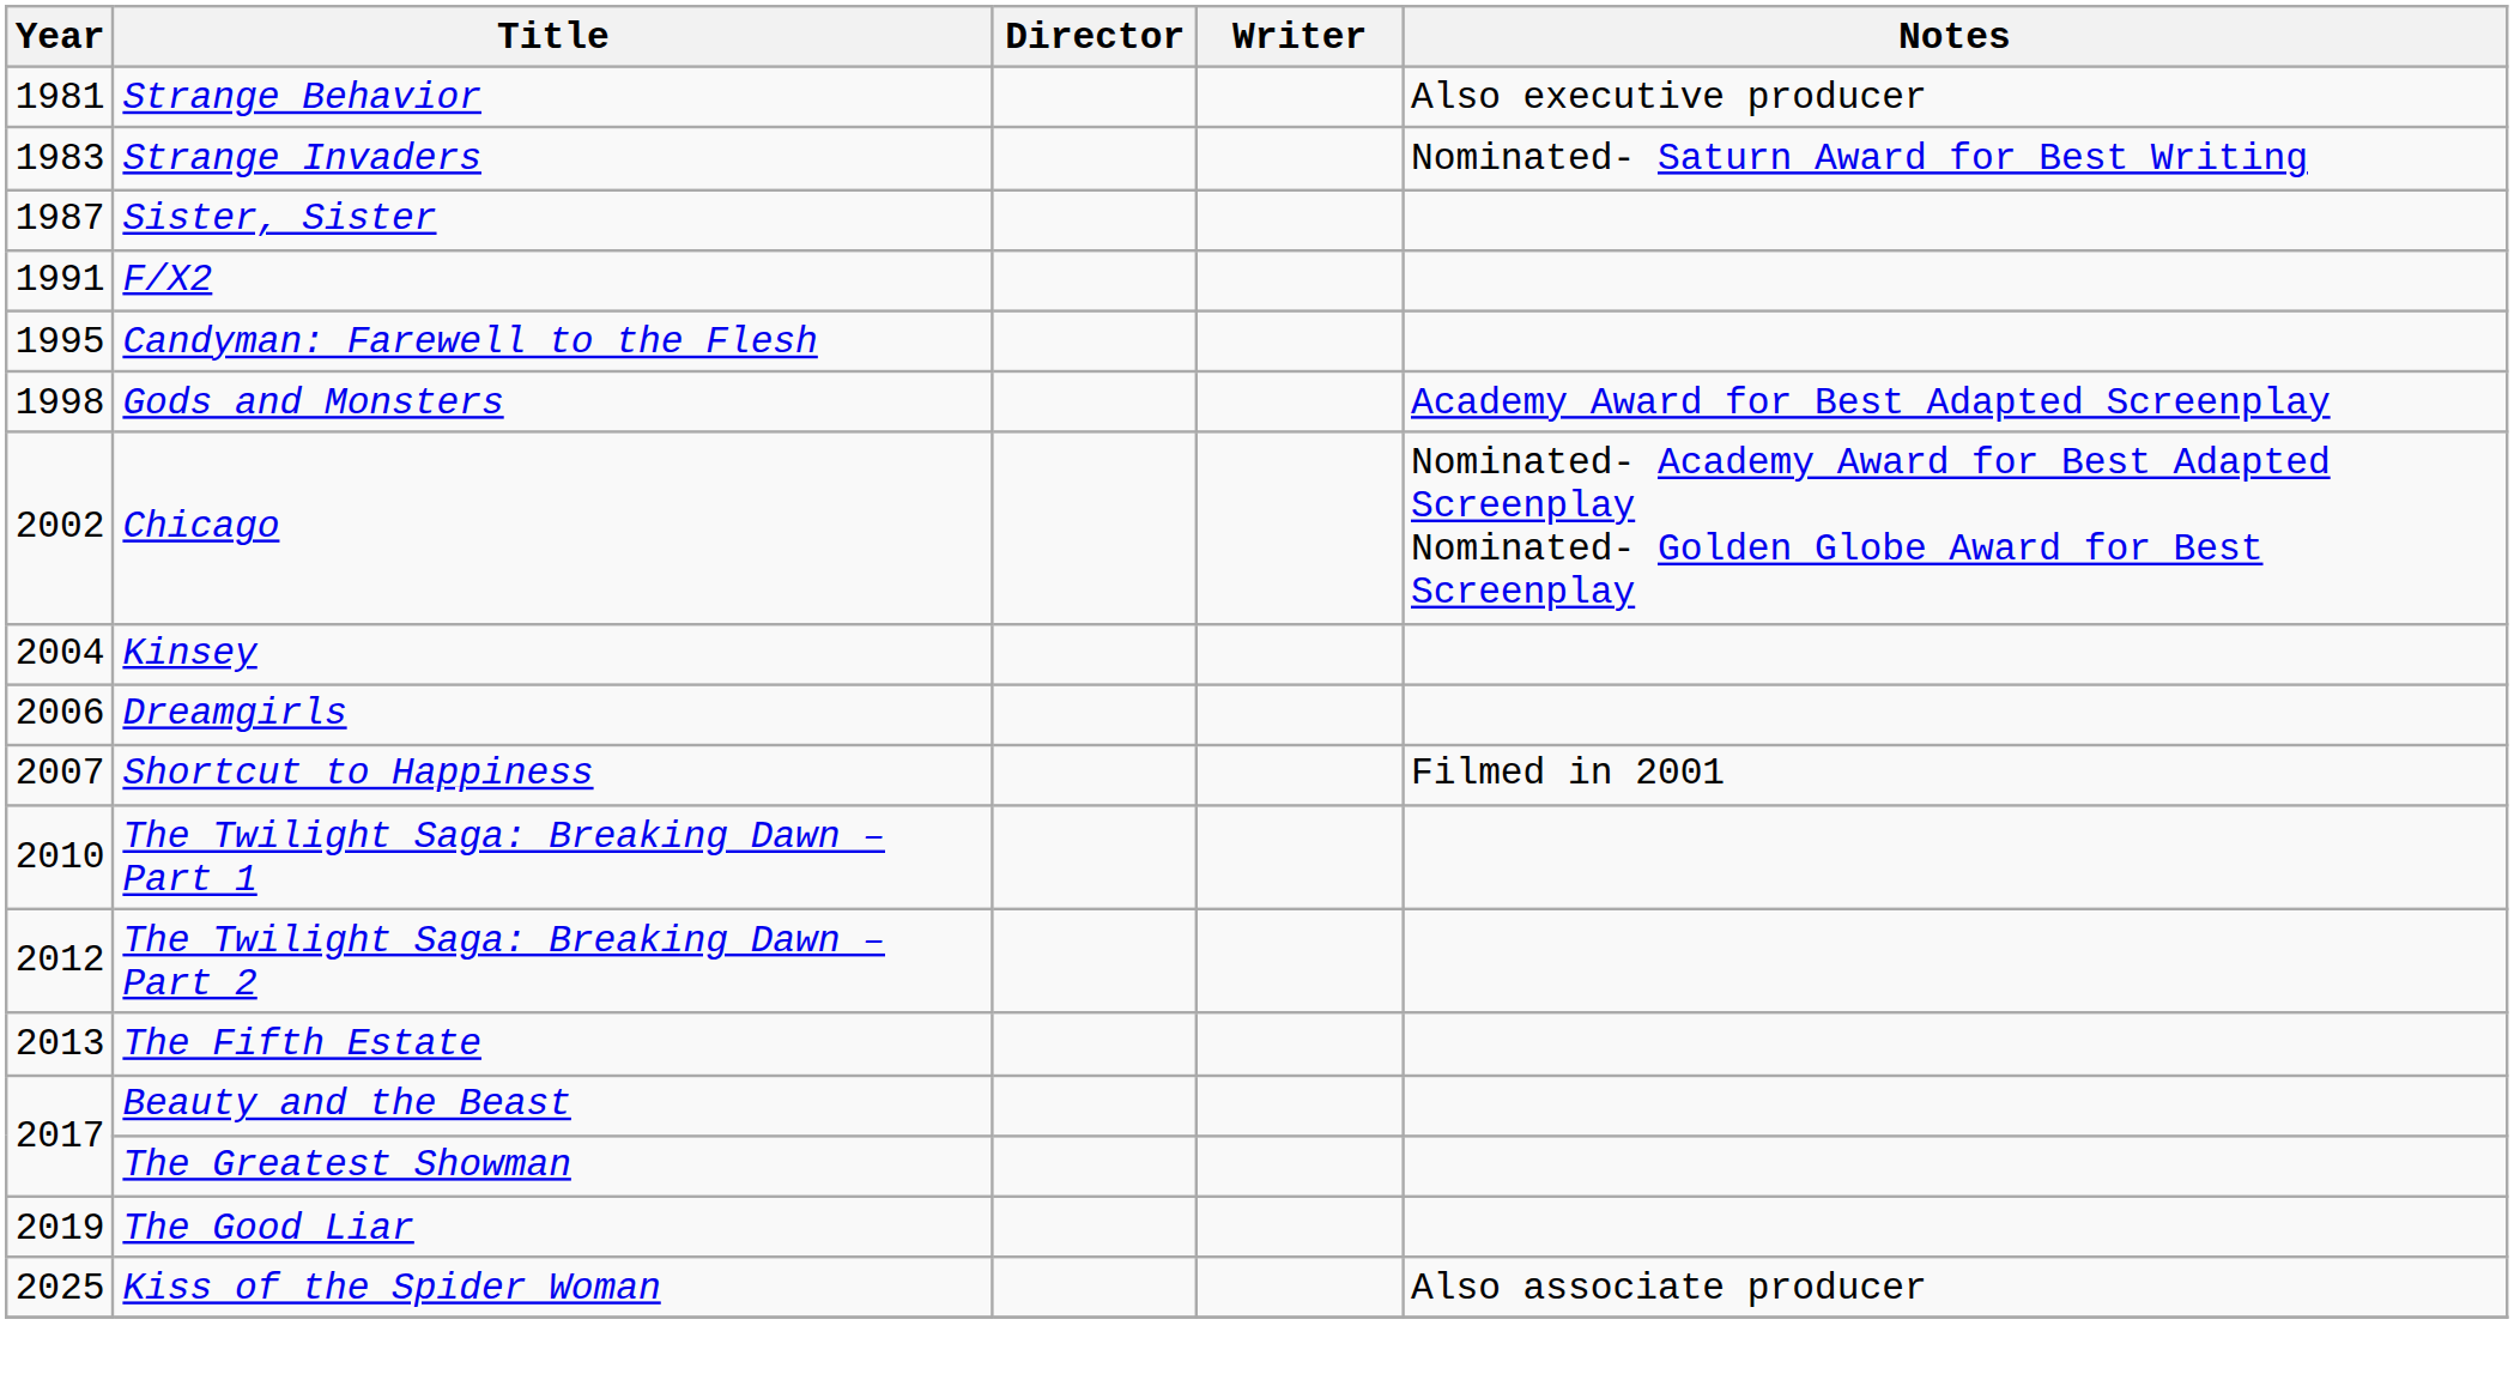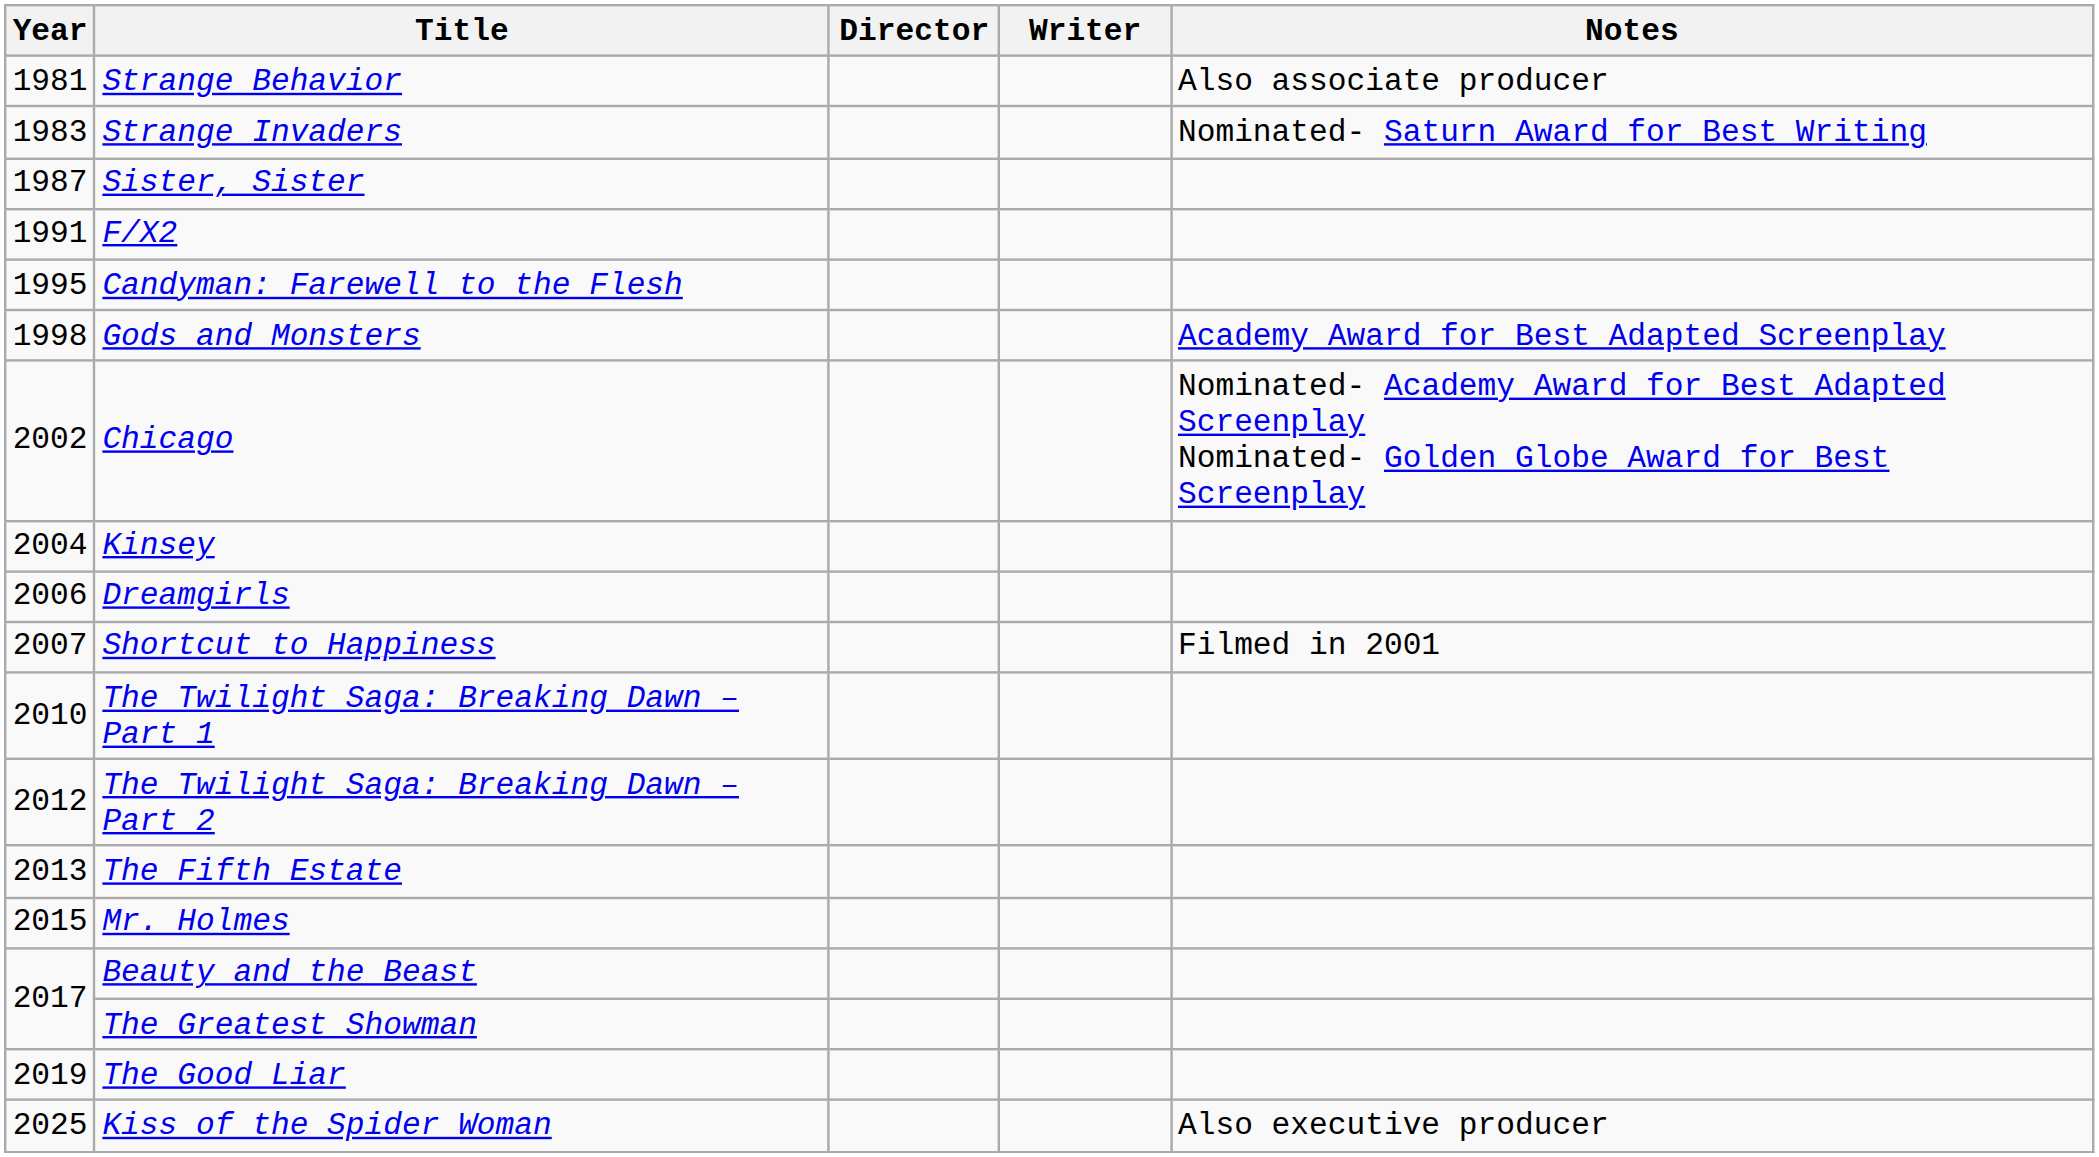Strange Behavior | Notes: Also executive producer -> Also associate producer
+ row: 2015 | Mr. Holmes
Kiss of the Spider Woman | Notes: Also associate producer -> Also executive producer
